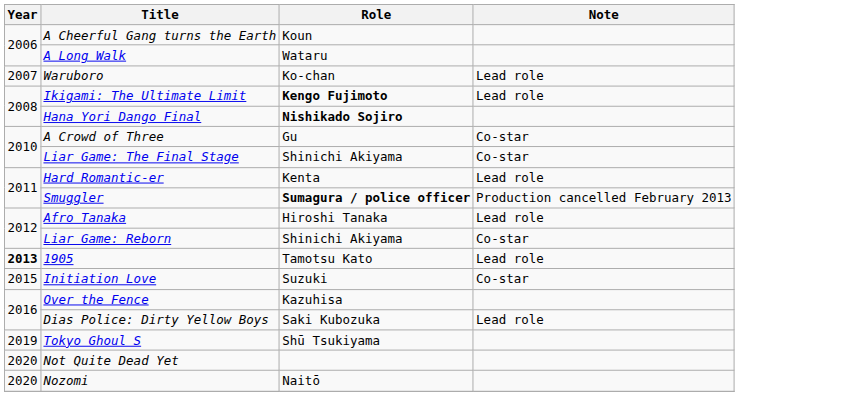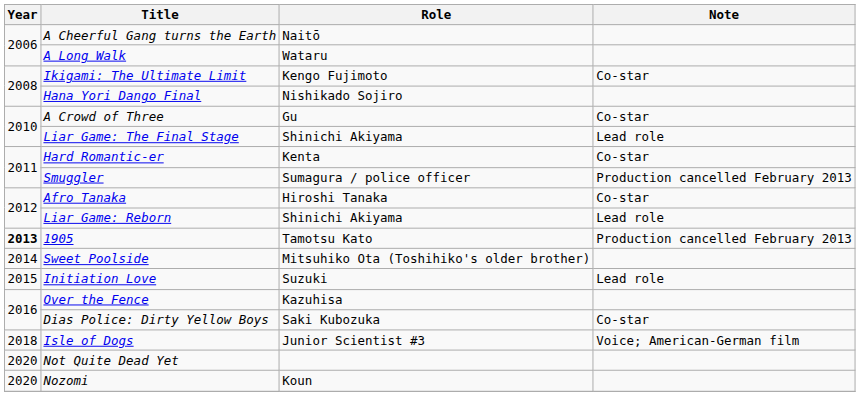A Cheerful Gang turns the Earth | Role: Koun -> Naitō
- row: 2007 | Waruboro | Ko-chan | Lead role
Ikigami: The Ultimate Limit | Role: bold -> normal
Ikigami: The Ultimate Limit | Note: Lead role -> Co-star
Hana Yori Dango Final | Role: bold -> normal
Liar Game: The Final Stage | Note: Co-star -> Lead role
Hard Romantic-er | Note: Lead role -> Co-star
Smuggler | Role: bold -> normal
Afro Tanaka | Note: Lead role -> Co-star
Liar Game: Reborn | Note: Co-star -> Lead role
1905 | Note: Lead role -> Production cancelled February 2013
+ row: 2014 | Sweet Poolside | Mitsuhiko Ota (Toshihiko's older brother)
Initiation Love | Note: Co-star -> Lead role
Dias Police: Dirty Yellow Boys | Note: Lead role -> Co-star
+ row: 2018 | Isle of Dogs | Junior Scientist #3 | Voice; American-German film
- row: 2019 | Tokyo Ghoul S | Shū Tsukiyama
Nozomi | Role: Naitō -> Koun
